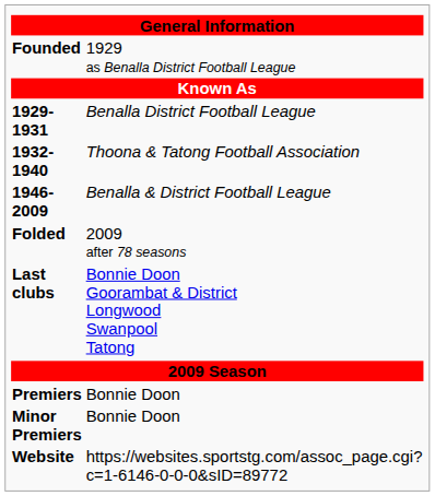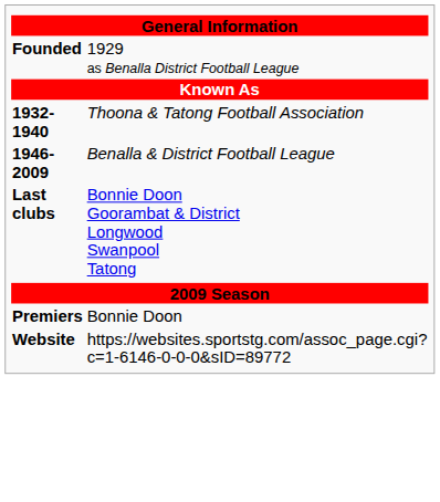- row: 1929-1931 | Benalla District Football League
- row: Folded | 2009 after 78 seasons
- row: Minor Premiers | Bonnie Doon
